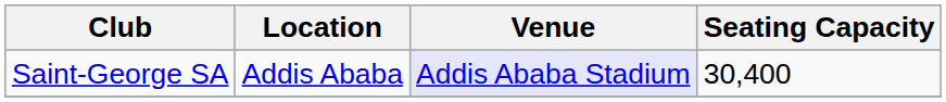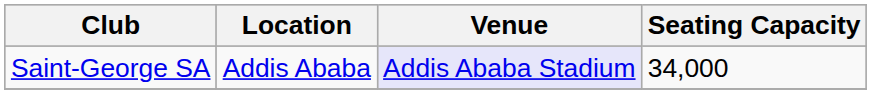Saint-George SA | Seating Capacity: 30,400 -> 34,000
